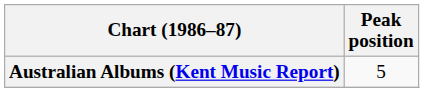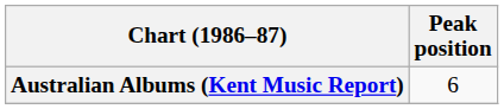Australian Albums (Kent Music Report) | Peak position: 5 -> 6
